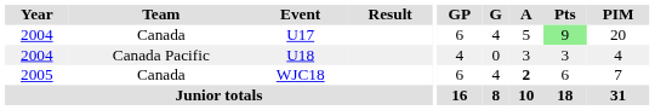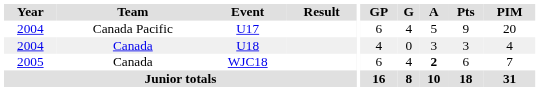U17 | Team: Canada -> Canada Pacific
U17 | Pts: lightgreen background -> no background
U18 | Team: Canada Pacific -> Canada
